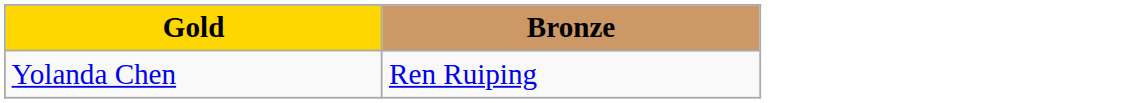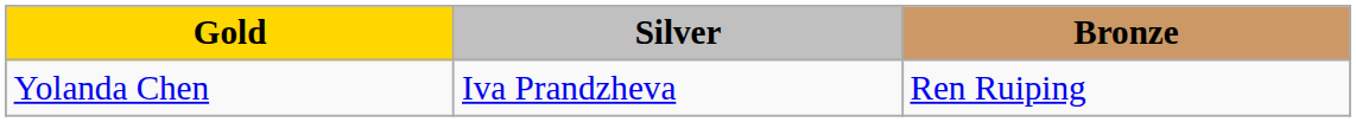+ column: Silver | Iva Prandzheva
